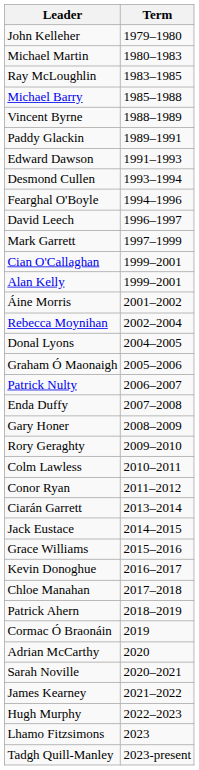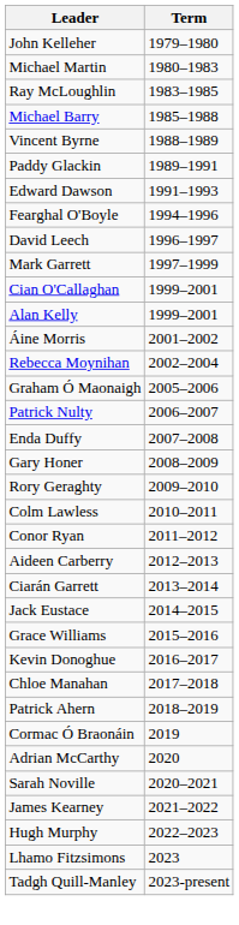- row: Desmond Cullen | 1993–1994
- row: Donal Lyons | 2004–2005
+ row: Aideen Carberry | 2012–2013
